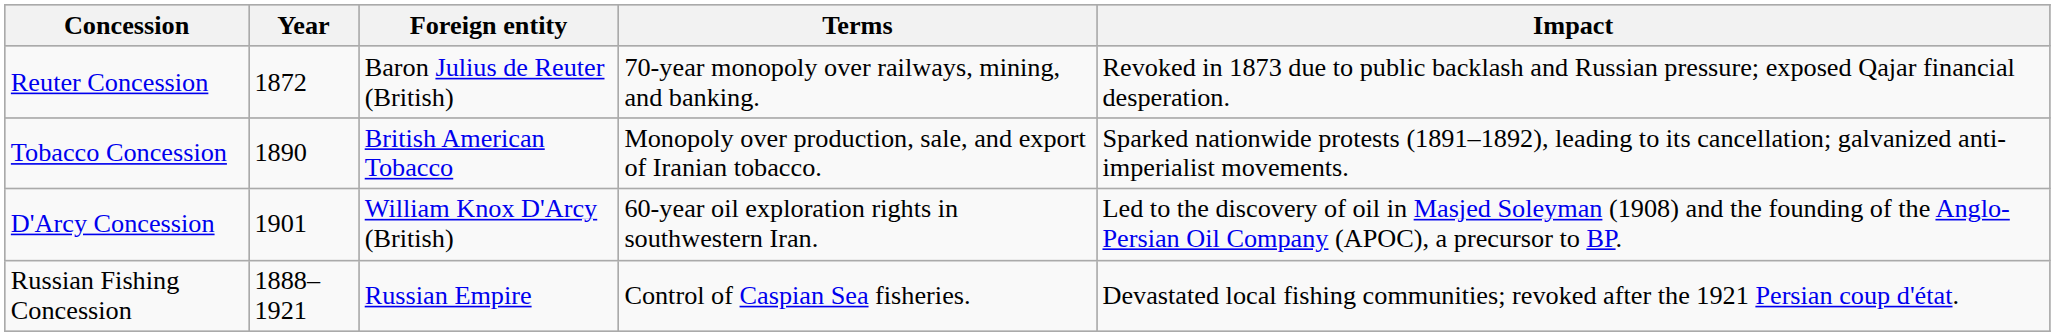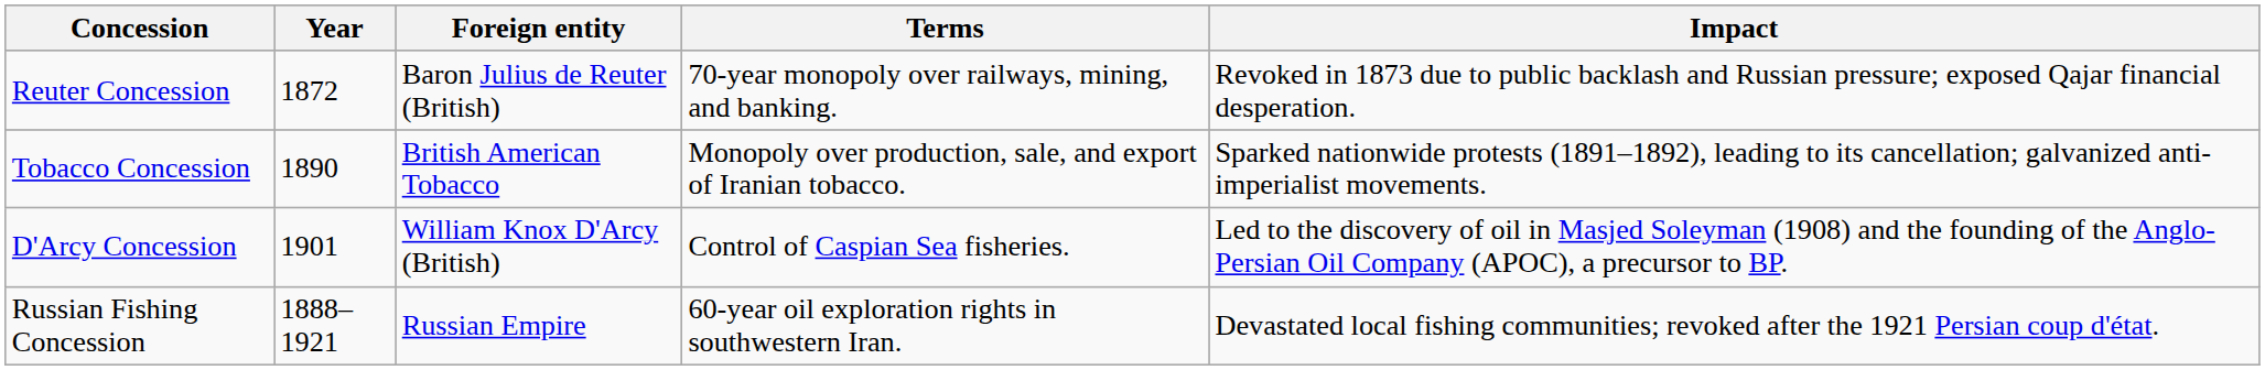D'Arcy Concession | Terms: 60-year oil exploration rights in southwestern Iran. -> Control of Caspian Sea fisheries.
Russian Fishing Concession | Terms: Control of Caspian Sea fisheries. -> 60-year oil exploration rights in southwestern Iran.
